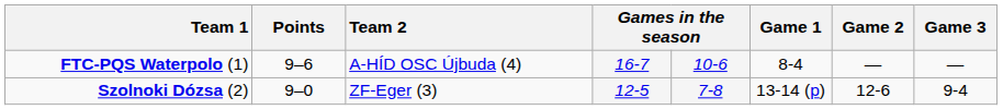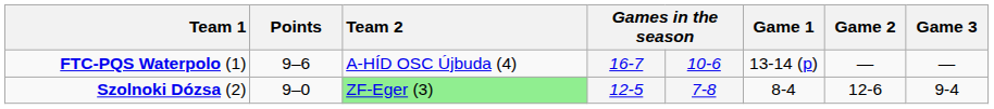FTC-PQS Waterpolo (1) | Game 1: 8-4 -> 13-14 (p)
Szolnoki Dózsa (2) | Team 2: no background -> lightgreen background
Szolnoki Dózsa (2) | Game 1: 13-14 (p) -> 8-4
